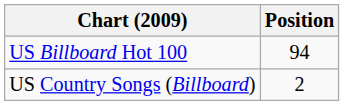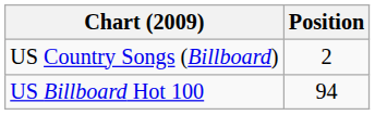rows swapped: US Billboard Hot 100 <-> US Country Songs (Billboard)
